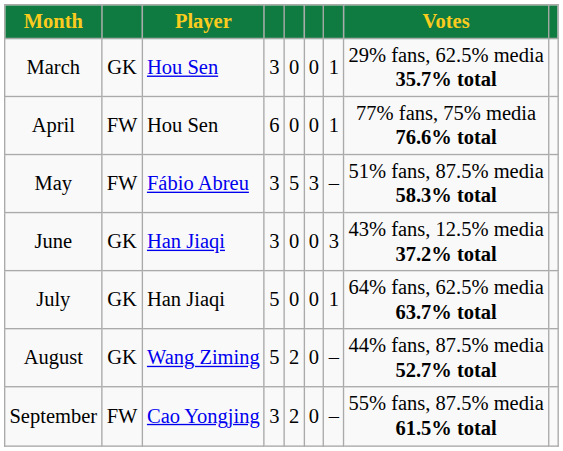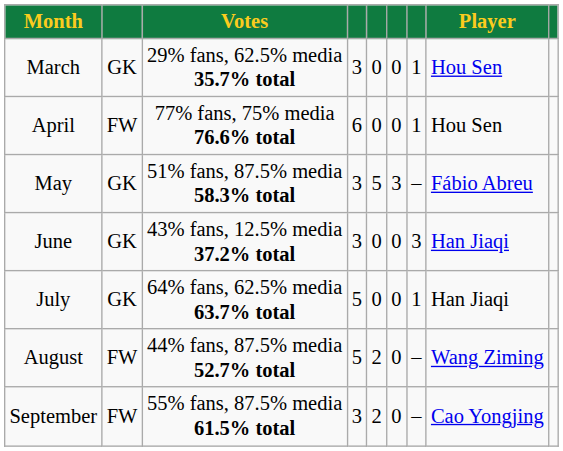columns swapped: Player <-> Votes
May | column 2: FW -> GK
August | column 2: GK -> FW
